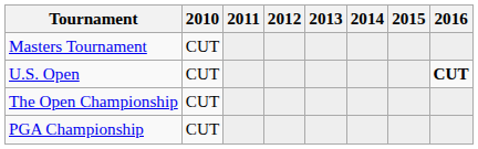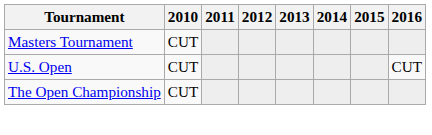U.S. Open | 2016: bold -> normal
- row: PGA Championship | CUT
